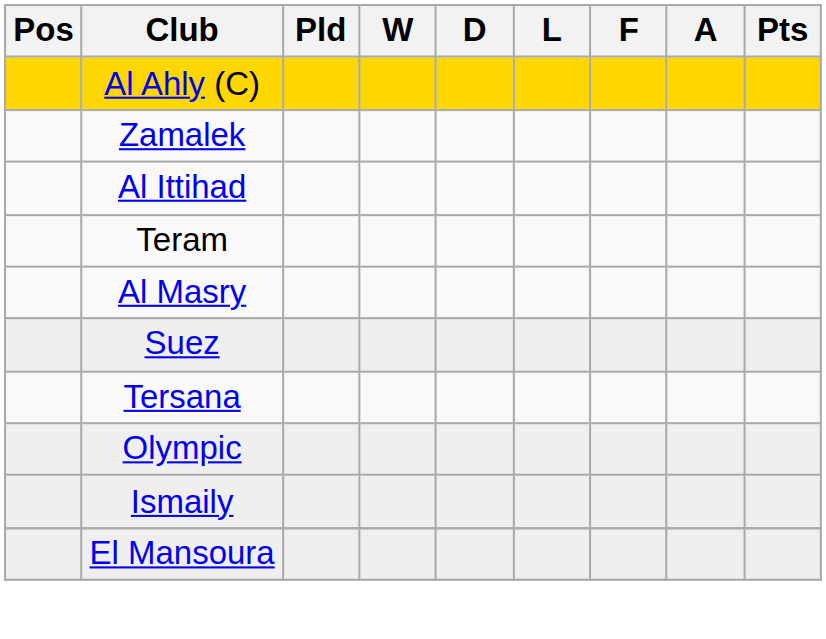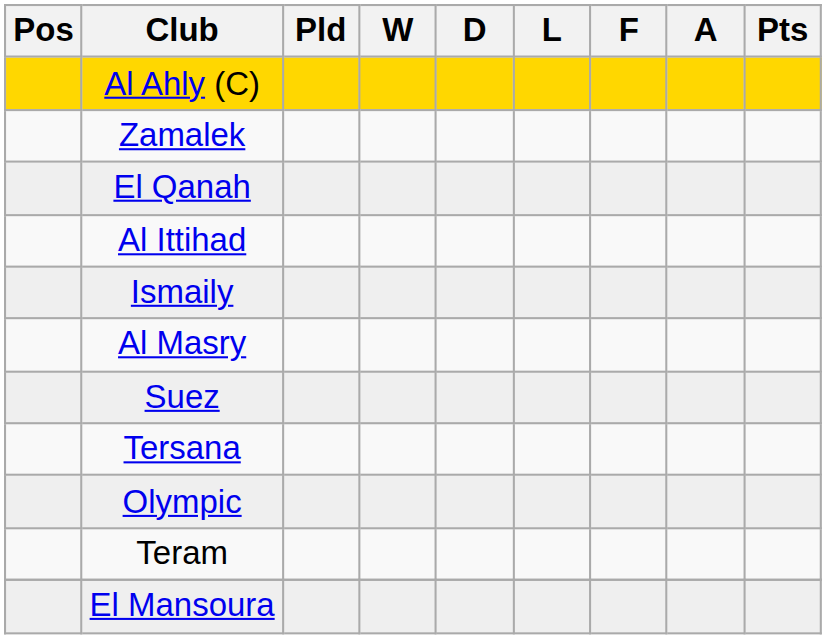+ row: El Qanah
rows swapped: Ismaily <-> Teram
